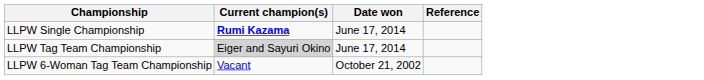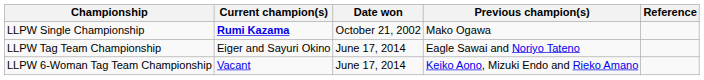+ column: Previous champion(s) | Mako Ogawa | Eagle Sawai and Noriyo Tateno | Keiko Aono, Mizuki Endo and Rieko Amano
LLPW Single Championship | Date won: June 17, 2014 -> October 21, 2002
LLPW Tag Team Championship | Current champion(s): lightgrey background -> no background
LLPW 6-Woman Tag Team Championship | Date won: October 21, 2002 -> June 17, 2014
